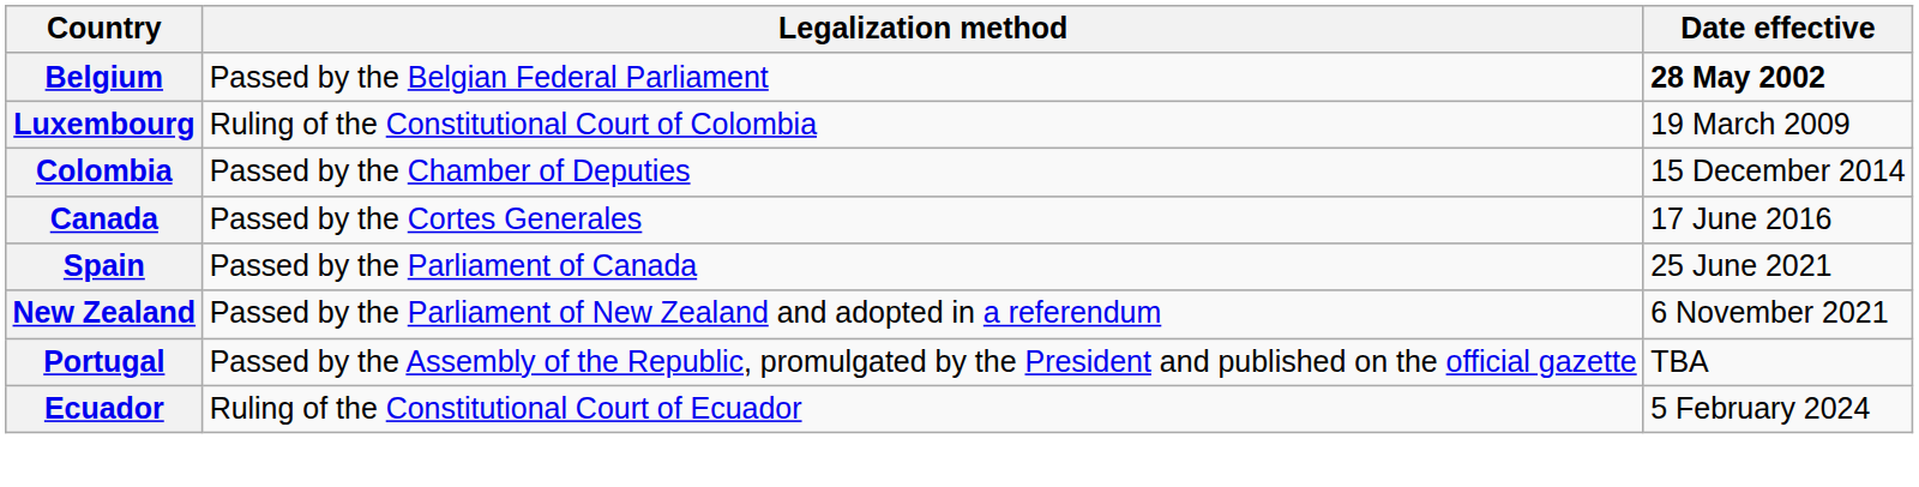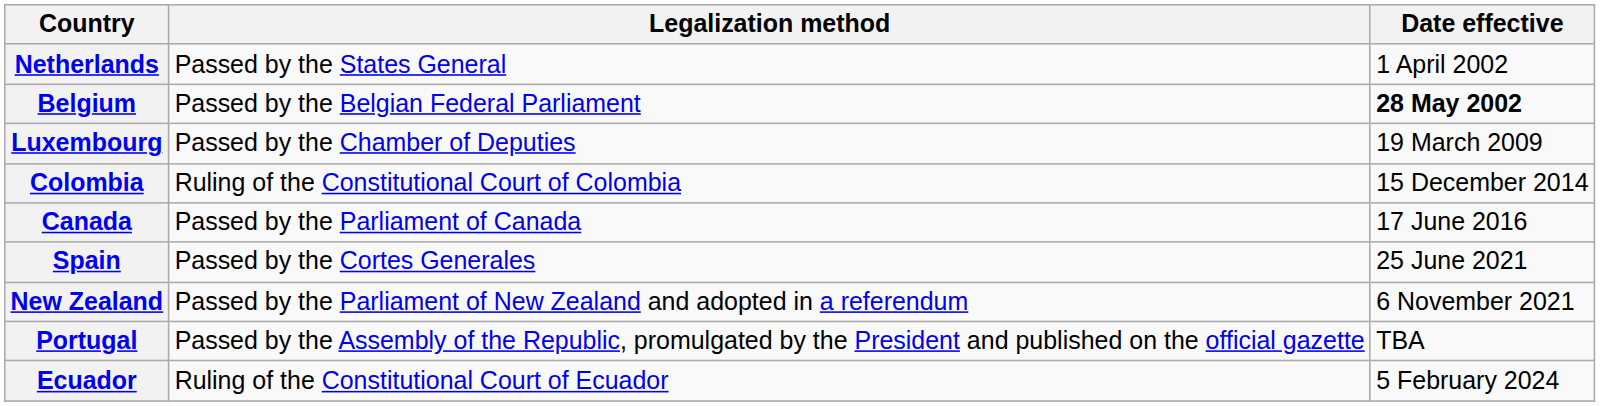+ row: Netherlands | Passed by the States General | 1 April 2002
Luxembourg | Legalization method: Ruling of the Constitutional Court of Colombia -> Passed by the Chamber of Deputies
Colombia | Legalization method: Passed by the Chamber of Deputies -> Ruling of the Constitutional Court of Colombia
Canada | Legalization method: Passed by the Cortes Generales -> Passed by the Parliament of Canada
Spain | Legalization method: Passed by the Parliament of Canada -> Passed by the Cortes Generales
